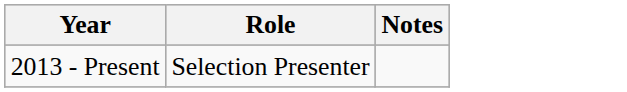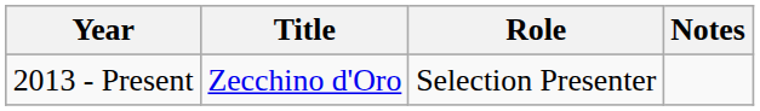+ column: Title | Zecchino d'Oro
